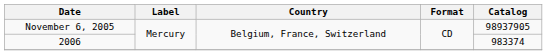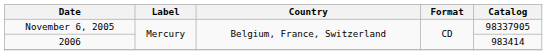November 6, 2005 | Catalog: 98937905 -> 98337905
2006 | Catalog: 983374 -> 983414
